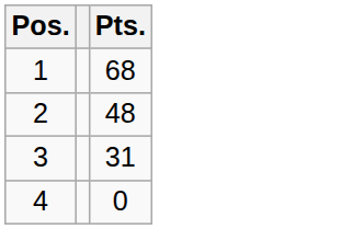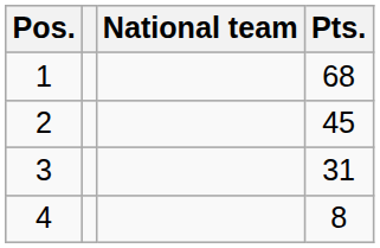+ column: National team
2 | Pts.: 48 -> 45
4 | Pts.: 0 -> 8
